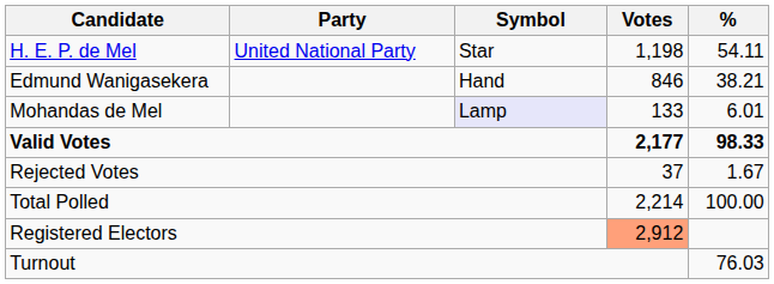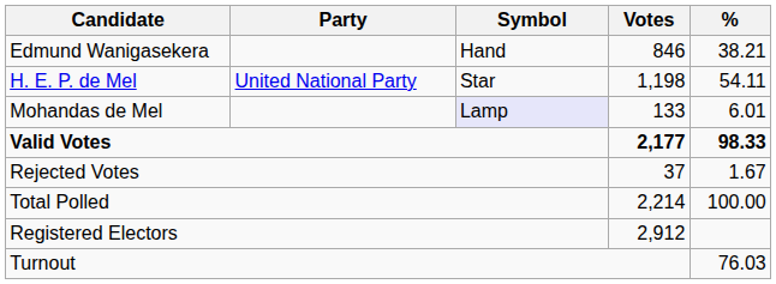rows swapped: H. E. P. de Mel <-> Edmund Wanigasekera
Registered Electors | Votes: lightsalmon background -> no background
